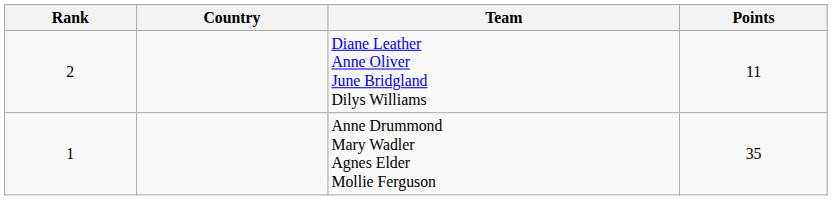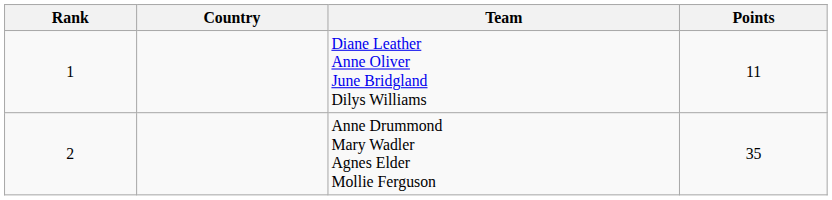Diane Leather Anne Oliver June Bridgland Dilys Williams | Rank: 2 -> 1
Anne Drummond Mary Wadler Agnes Elder Mollie Ferguson | Rank: 1 -> 2
